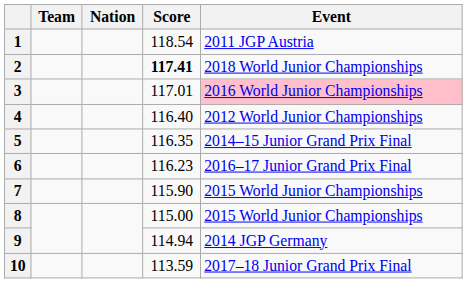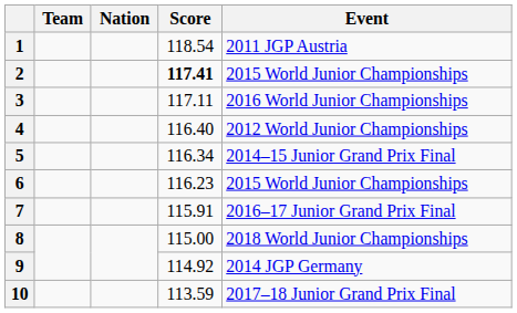2 | Event: 2018 World Junior Championships -> 2015 World Junior Championships
3 | Score: 117.01 -> 117.11
3 | Event: pink background -> no background
5 | Score: 116.35 -> 116.34
6 | Event: 2016–17 Junior Grand Prix Final -> 2015 World Junior Championships
7 | Score: 115.90 -> 115.91
7 | Event: 2015 World Junior Championships -> 2016–17 Junior Grand Prix Final
8 | Event: 2015 World Junior Championships -> 2018 World Junior Championships
9 | Score: 114.94 -> 114.92
